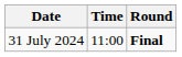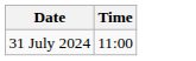- column: Round | Final
